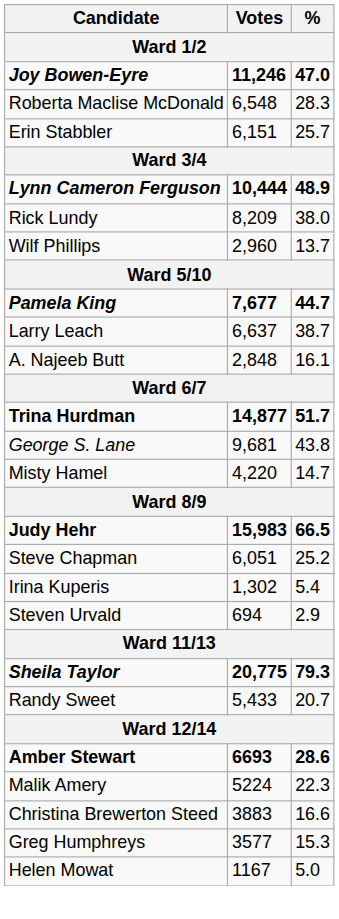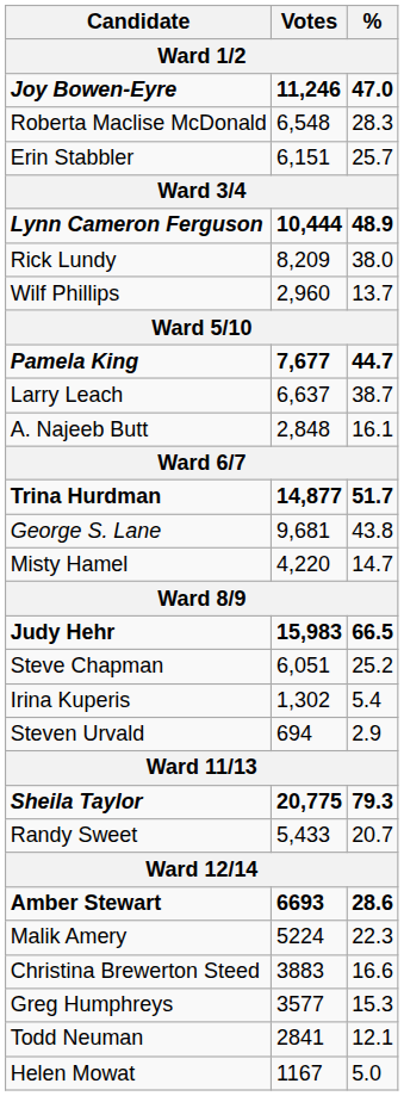+ row: Todd Neuman | 2841 | 12.1
